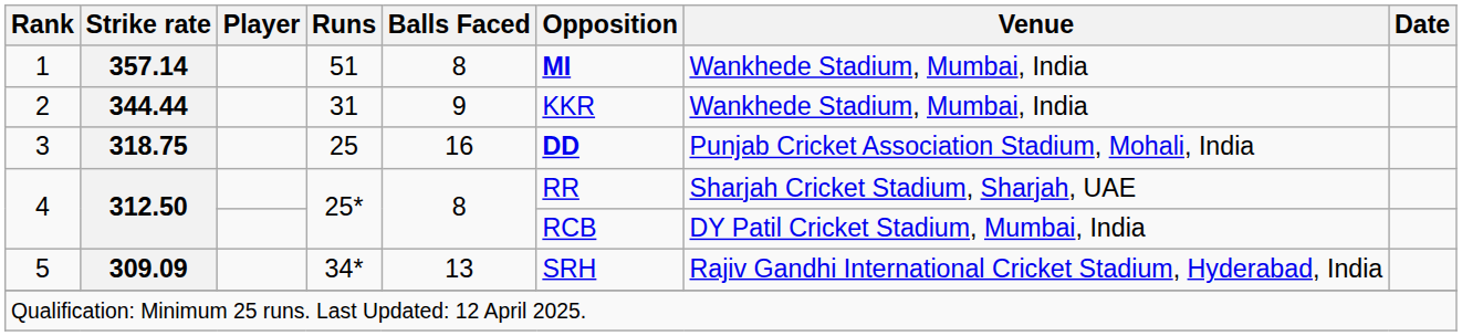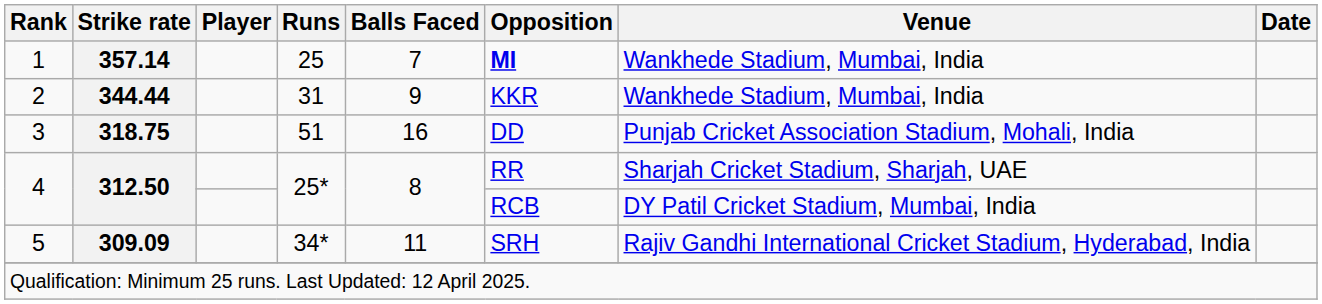1 | Runs: 51 -> 25
1 | Balls Faced: 8 -> 7
3 | Runs: 25 -> 51
3 | Opposition: bold -> normal
5 | Balls Faced: 13 -> 11
